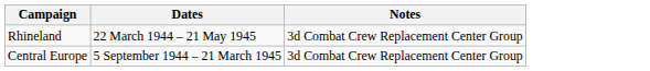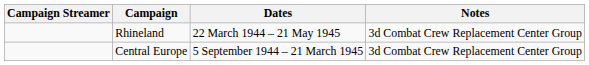+ column: Campaign Streamer
